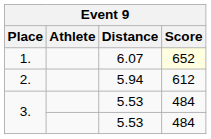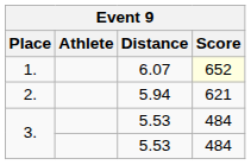2. | Score: 612 -> 621
